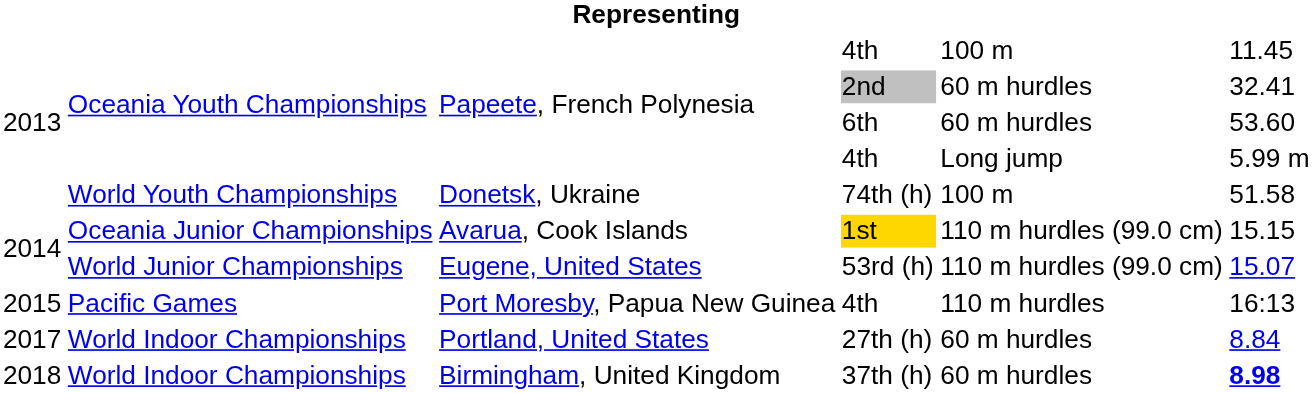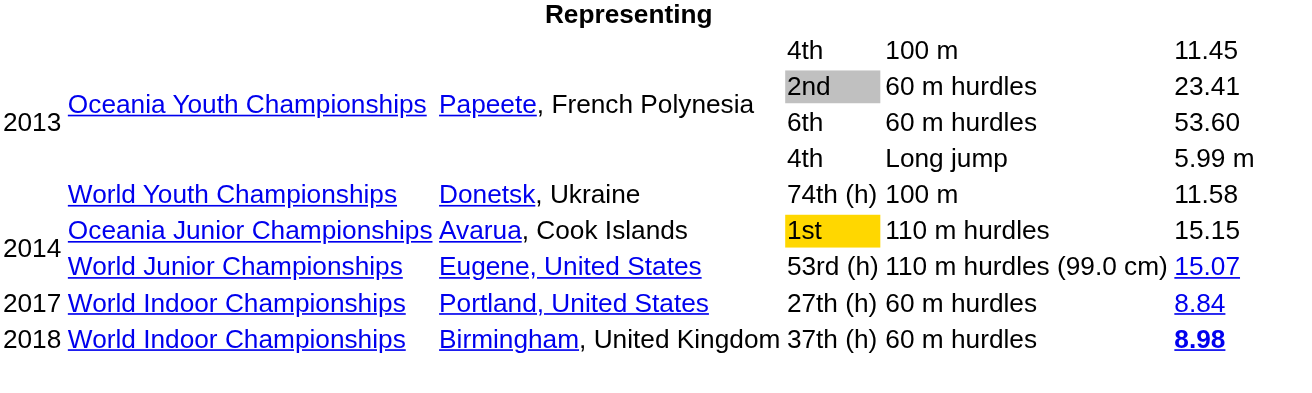2nd | column 6: 32.41 -> 23.41
74th (h) | column 6: 51.58 -> 11.58
1st | column 5: 110 m hurdles (99.0 cm) -> 110 m hurdles
- row: 2015 | Pacific Games | Port Moresby, Papua New Guinea | 4th | 110 m hurdles | 16:13
